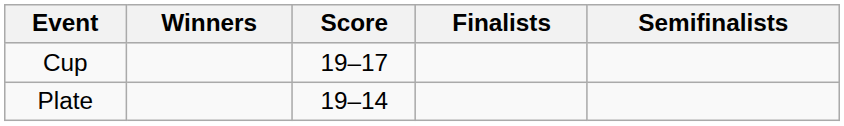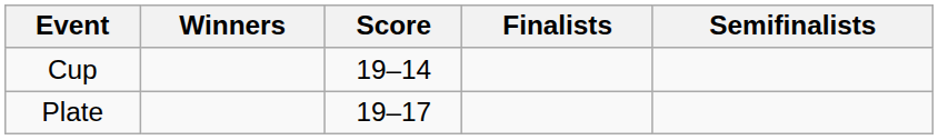Cup | Score: 19–17 -> 19–14
Plate | Score: 19–14 -> 19–17
